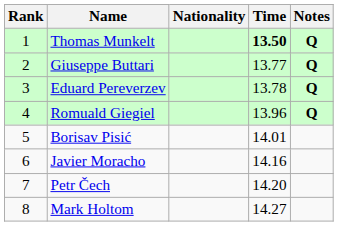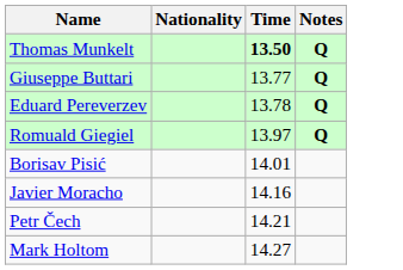- column: Rank | 1 | 2 | 3 | 4 | 5 | 6 | 7 | 8
Romuald Giegiel | Time: 13.96 -> 13.97
Petr Čech | Time: 14.20 -> 14.21
